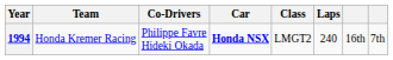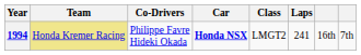1994 | Team: no background -> khaki background
1994 | Laps: 240 -> 241
